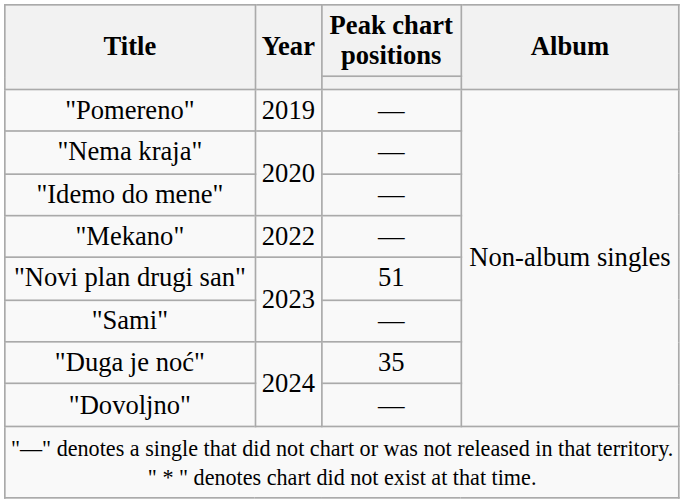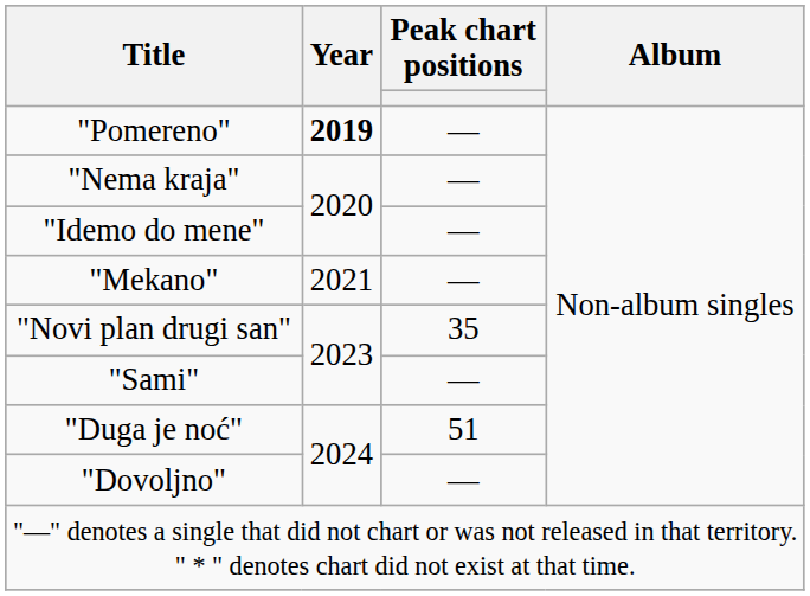"Pomereno" | Year: normal -> bold
"Mekano" | Year: 2022 -> 2021
"Novi plan drugi san" | Peak chart positions: 51 -> 35
"Duga je noć" | Peak chart positions: 35 -> 51
